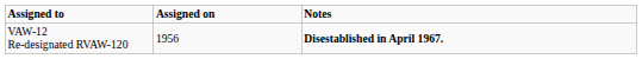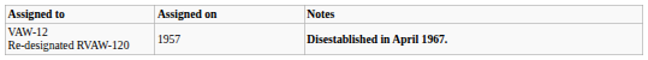VAW-12 Re-designated RVAW-120 | Assigned on: 1956 -> 1957
